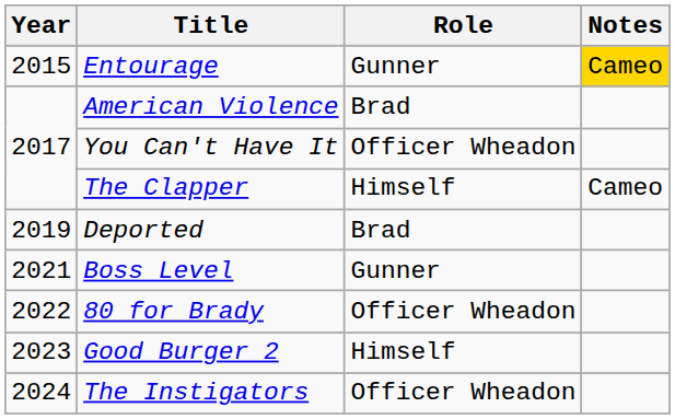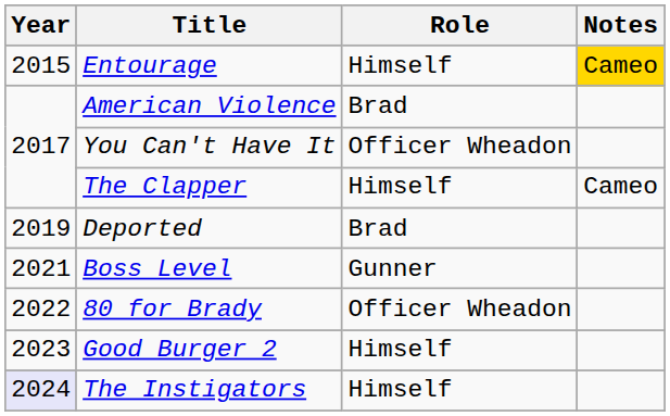Entourage | Role: Gunner -> Himself
The Instigators | Year: no background -> lavender background
The Instigators | Role: Officer Wheadon -> Himself
